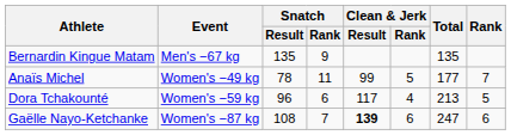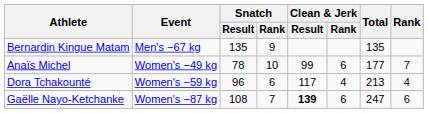Anaïs Michel | Snatch / Rank: 11 -> 10
Anaïs Michel | Clean & Jerk / Rank: 5 -> 6
Dora Tchakounté | Rank: 5 -> 4
